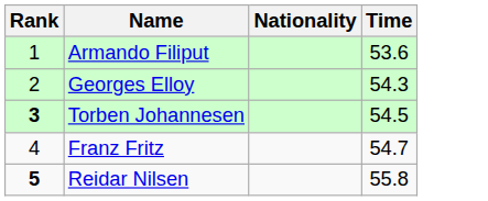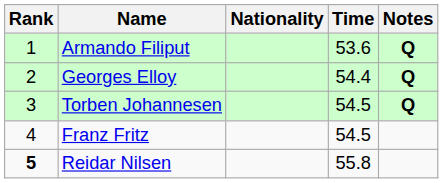+ column: Notes | Q | Q | Q
Georges Elloy | Time: 54.3 -> 54.4
Torben Johannesen | Rank: bold -> normal
Franz Fritz | Time: 54.7 -> 54.5
